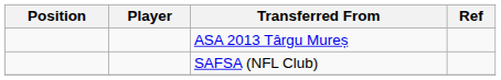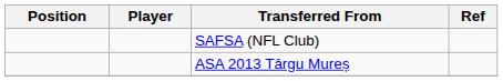rows swapped: SAFSA (NFL Club) <-> ASA 2013 Târgu Mureș
